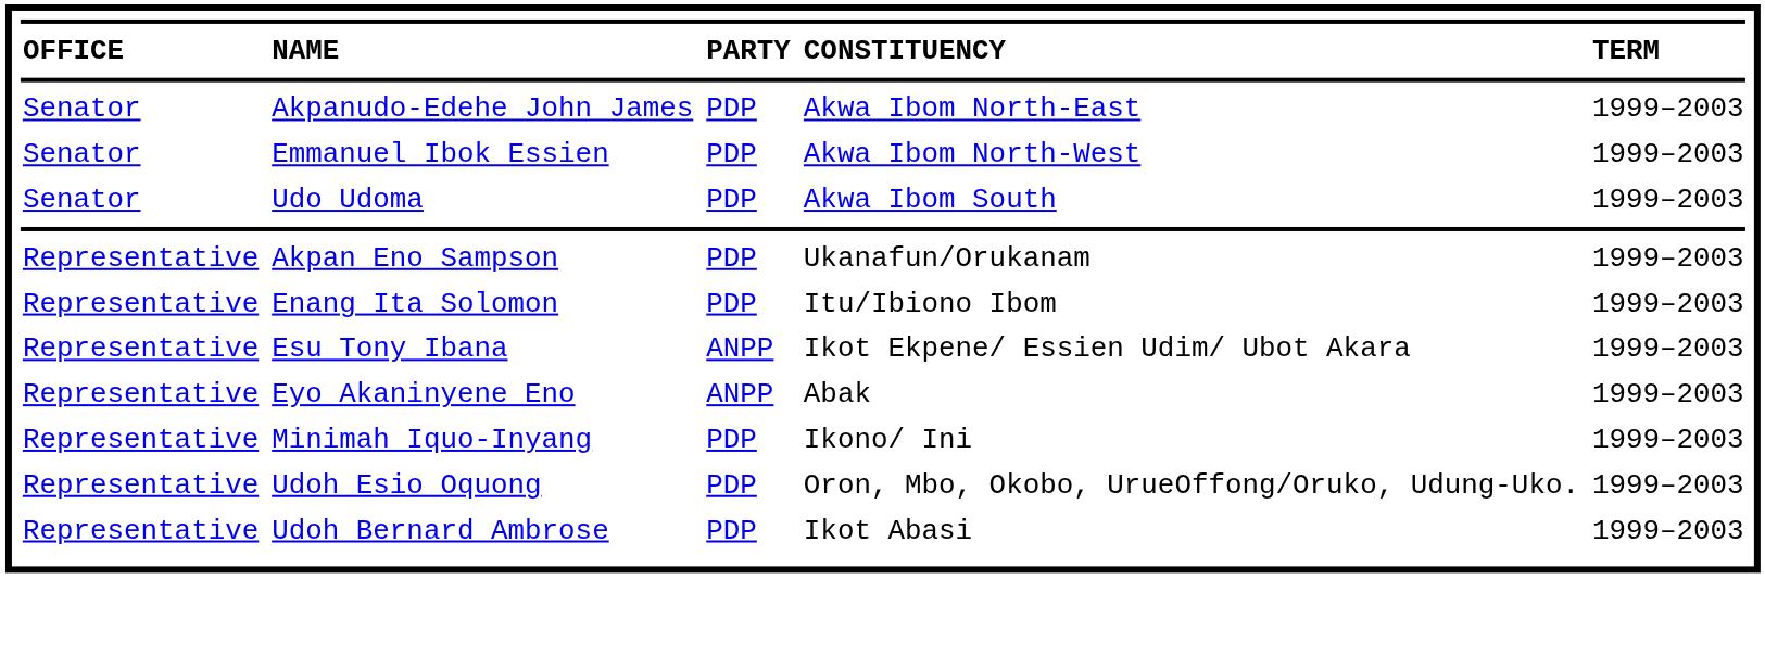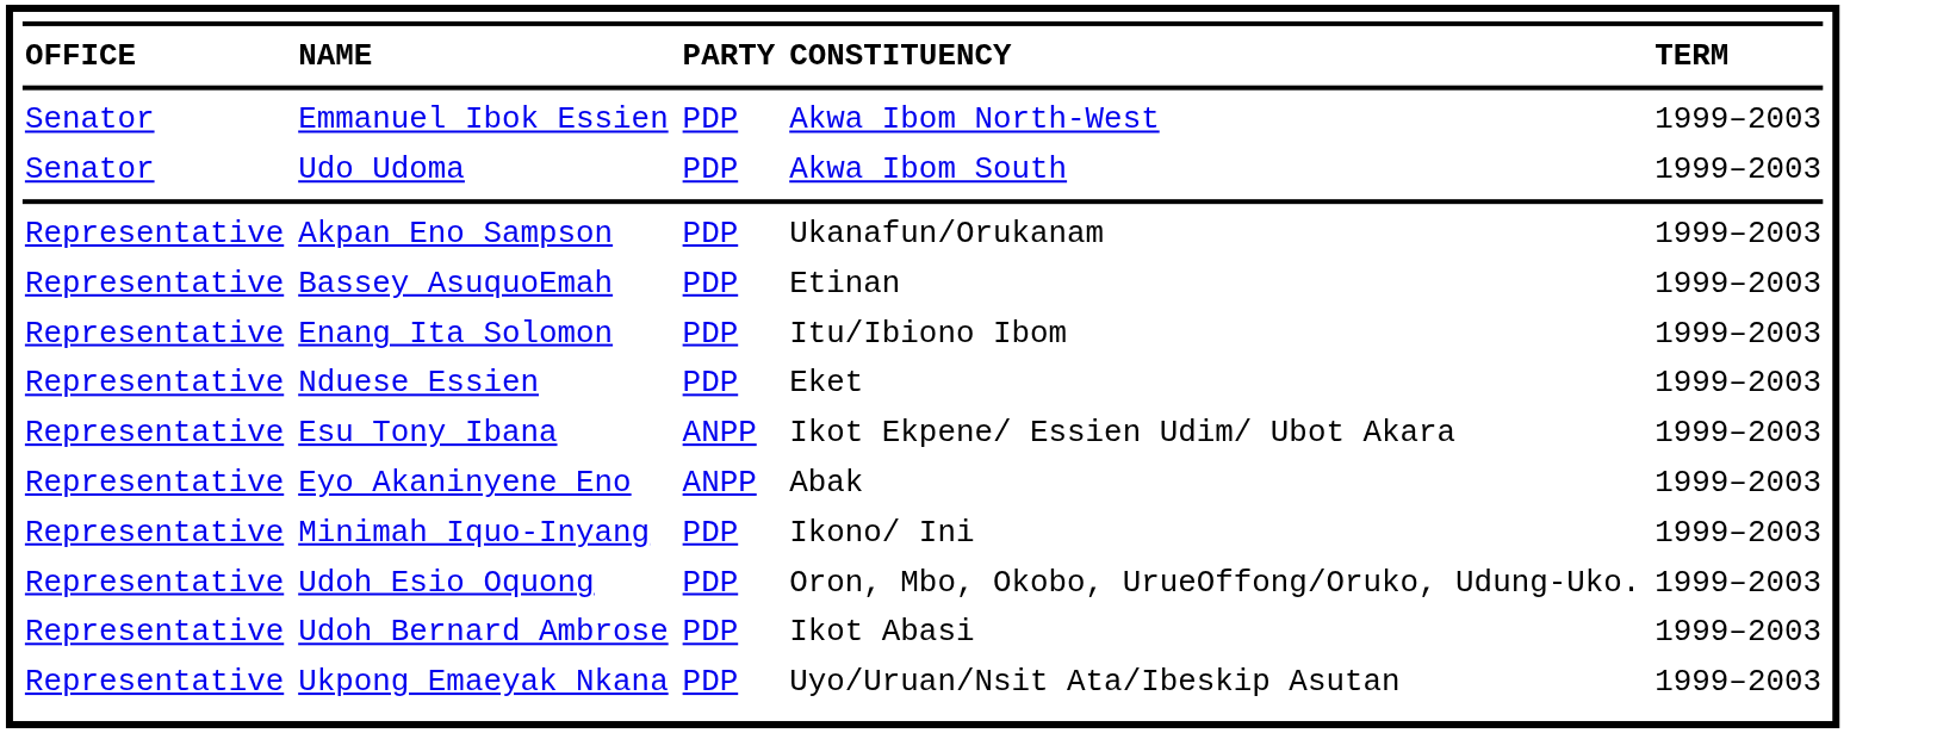- row: Senator | Akpanudo-Edehe John James | PDP | Akwa Ibom North-East | 1999–2003
+ row: Representative | Bassey AsuquoEmah | PDP | Etinan | 1999–2003
+ row: Representative | Nduese Essien | PDP | Eket | 1999–2003
+ row: Representative | Ukpong Emaeyak Nkana | PDP | Uyo/Uruan/Nsit Ata/Ibeskip Asutan | 1999–2003
